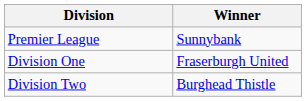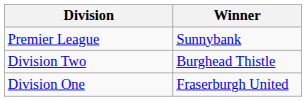rows swapped: Division One <-> Division Two
